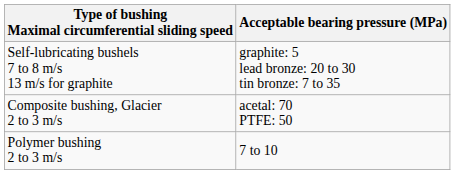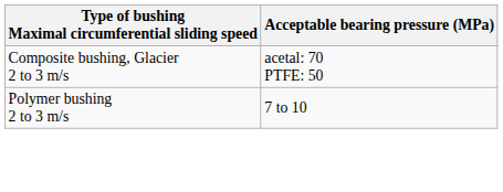- row: Self-lubricating bushels 7 to 8 m/s 13 m/s for graphite | graphite: 5 lead bronze: 20 to 30 tin bronze: 7 to 35
